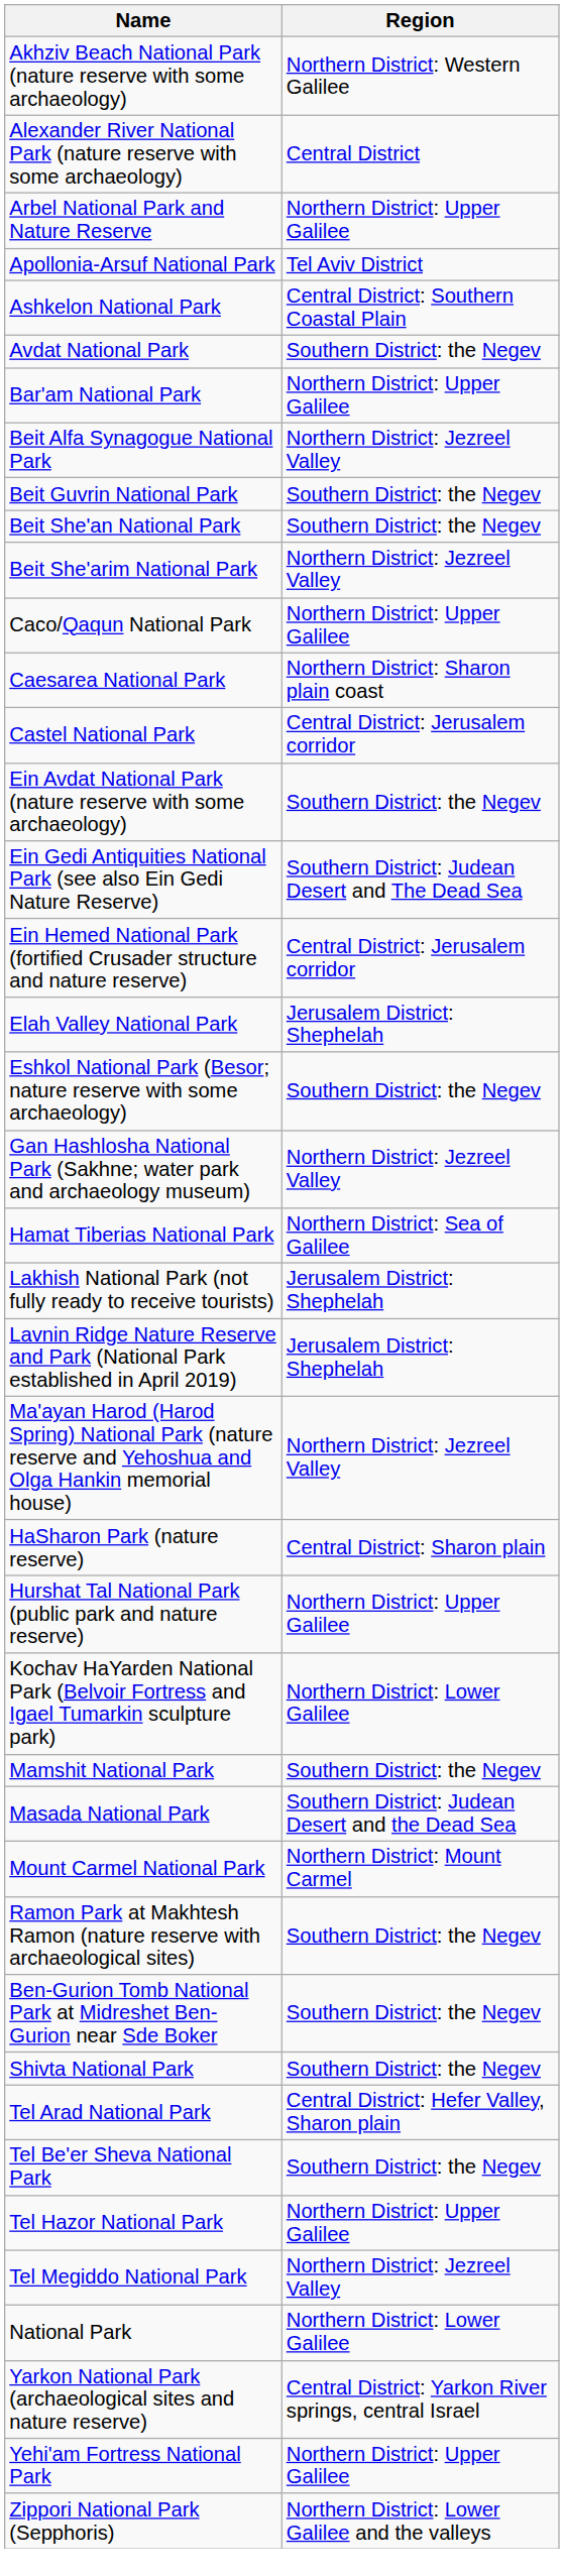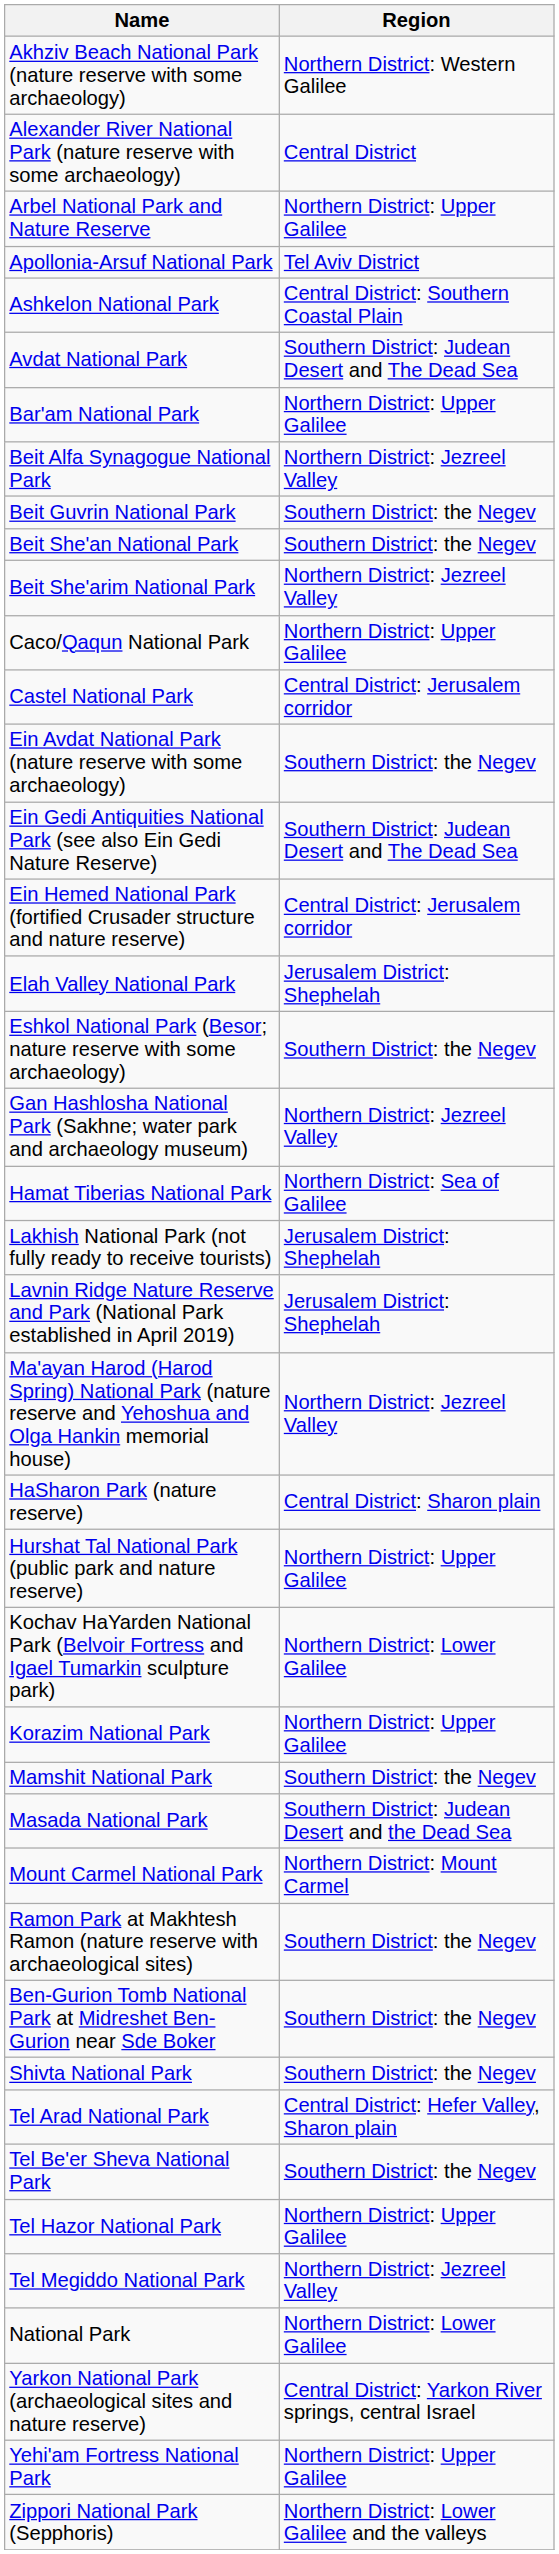Avdat National Park | Region: Southern District: the Negev -> Southern District: Judean Desert and The Dead Sea
- row: Caesarea National Park | Northern District: Sharon plain coast
+ row: Korazim National Park | Northern District: Upper Galilee
